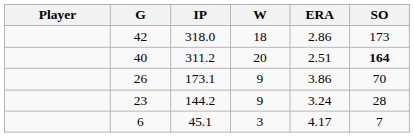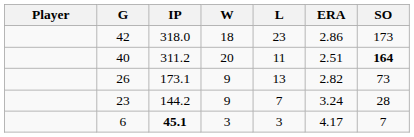+ column: L | 23 | 11 | 13 | 7 | 3
26 | ERA: 3.86 -> 2.82
26 | SO: 70 -> 73
6 | IP: normal -> bold
